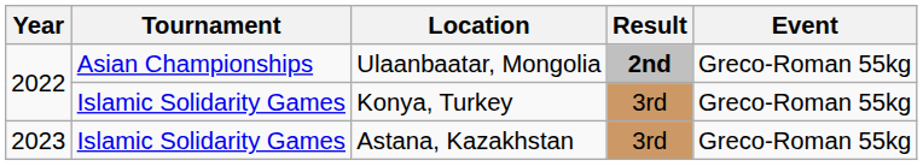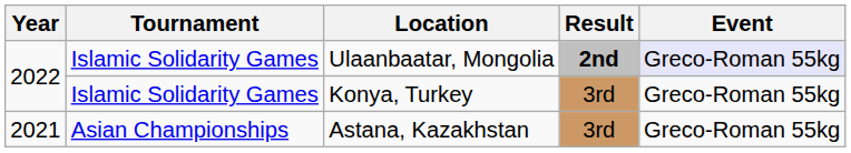Ulaanbaatar, Mongolia | Tournament: Asian Championships -> Islamic Solidarity Games
Ulaanbaatar, Mongolia | Event: no background -> lavender background
Astana, Kazakhstan | Year: 2023 -> 2021
Astana, Kazakhstan | Tournament: Islamic Solidarity Games -> Asian Championships
